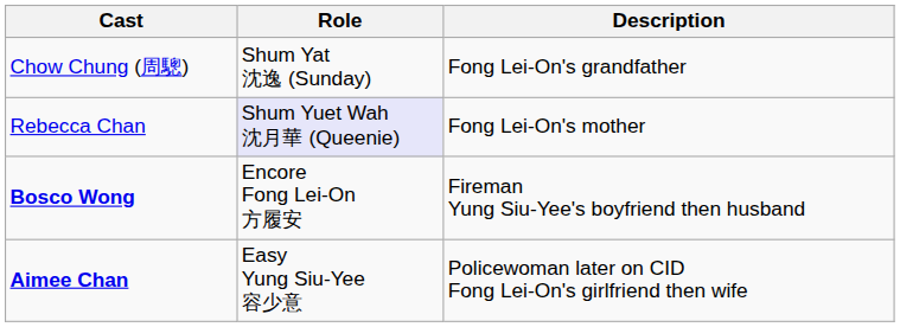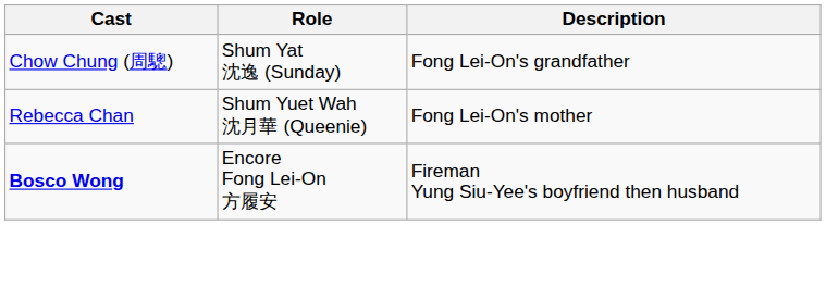Rebecca Chan | Role: lavender background -> no background
- row: Aimee Chan | Easy Yung Siu-Yee 容少意 | Policewoman later on CID Fong Lei-On's girlfriend then wife
